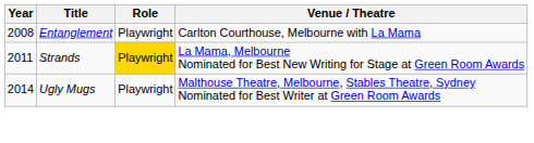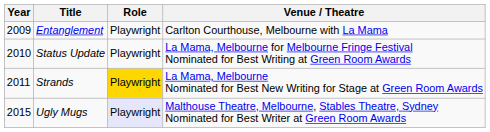Entanglement | Year: 2008 -> 2009
+ row: 2010 | Status Update | Playwright | La Mama, Melbourne for Melbourne Fringe Festival Nominated for Best Writing at Green Room Awards
Ugly Mugs | Year: 2014 -> 2015
Ugly Mugs | Role: no background -> lavender background
